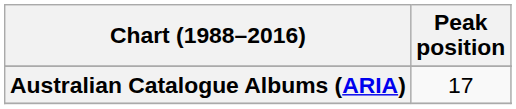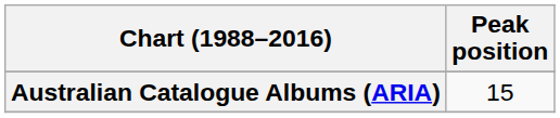Australian Catalogue Albums (ARIA) | Peak position: 17 -> 15
